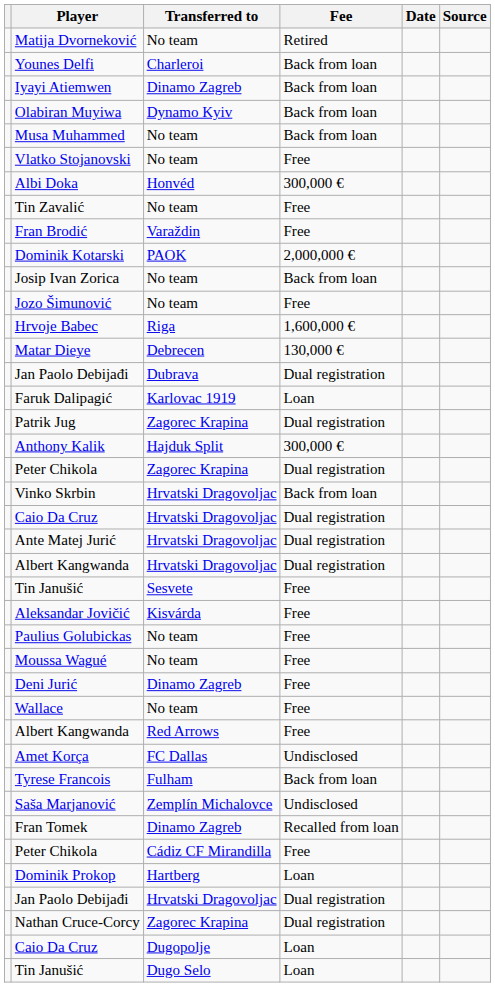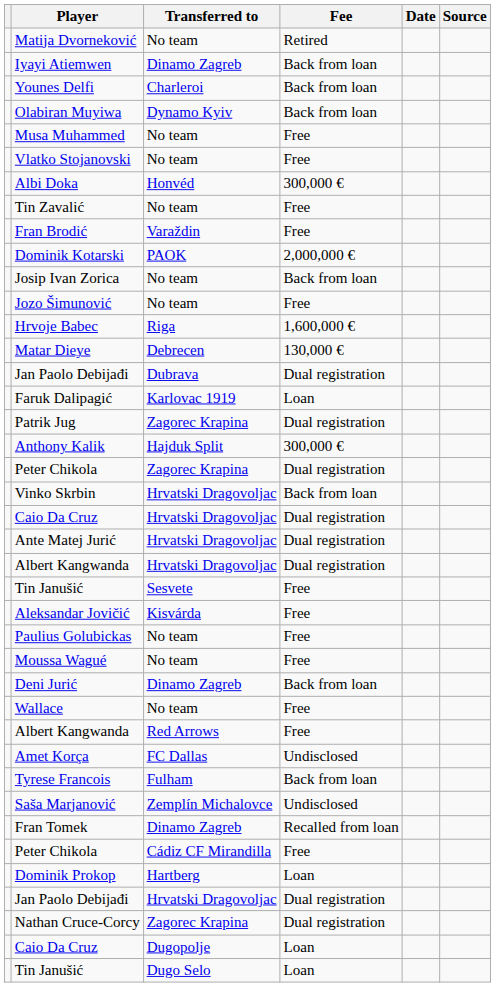rows swapped: Iyayi Atiemwen <-> Younes Delfi
Musa Muhammed | Fee: Back from loan -> Free
Deni Jurić | Fee: Free -> Back from loan
